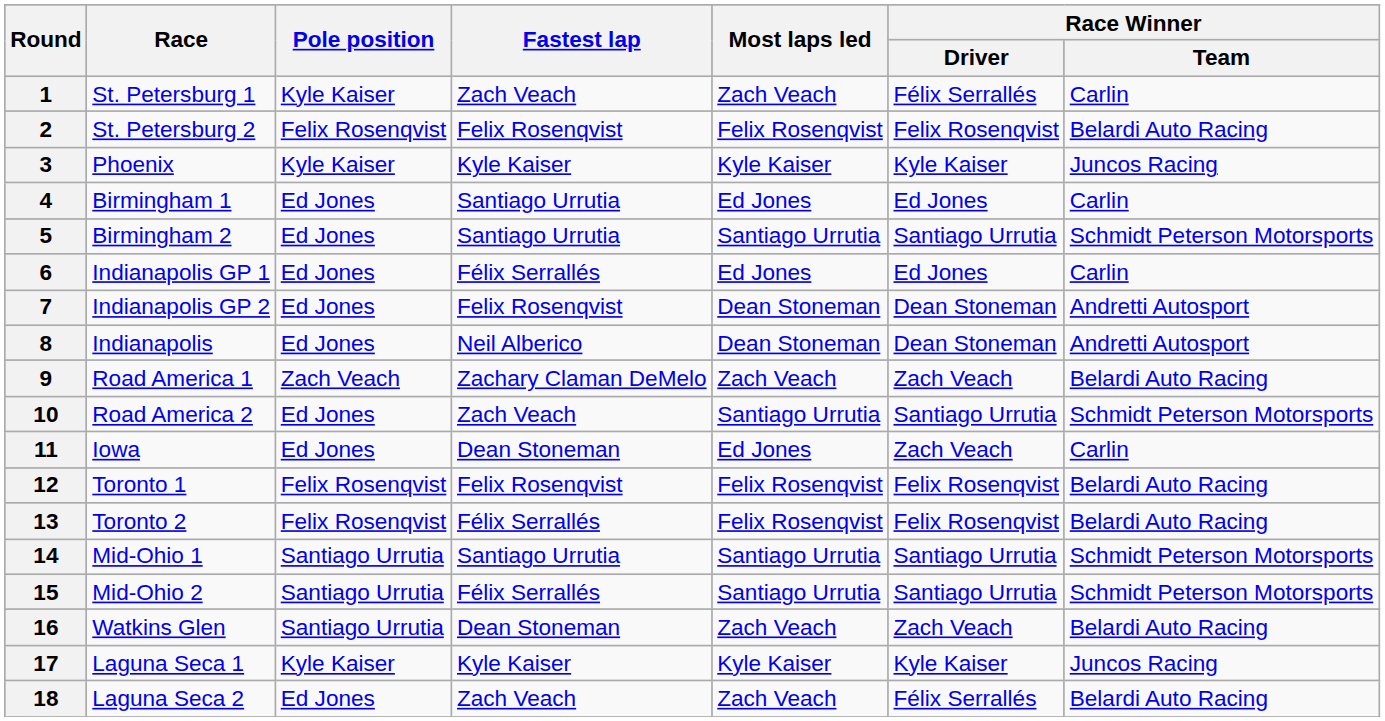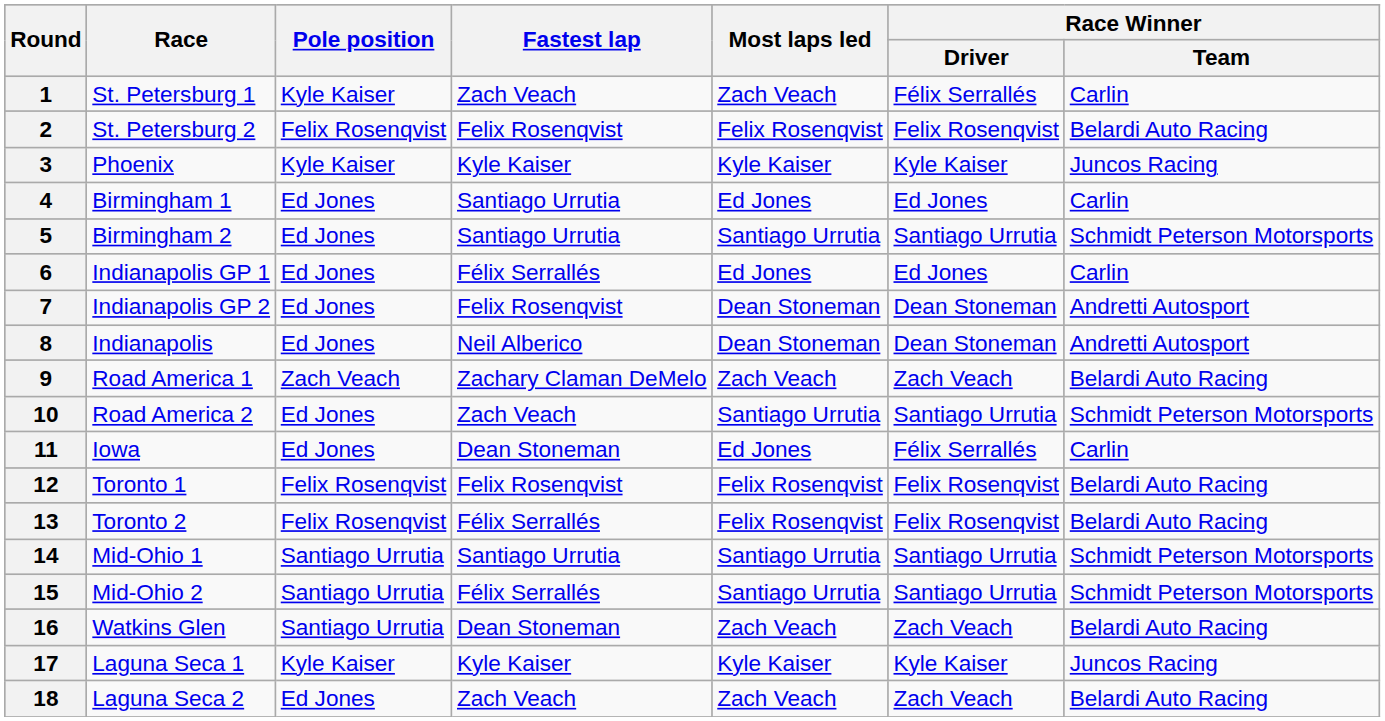11 | Race Winner / Driver: Zach Veach -> Félix Serrallés
18 | Race Winner / Driver: Félix Serrallés -> Zach Veach
